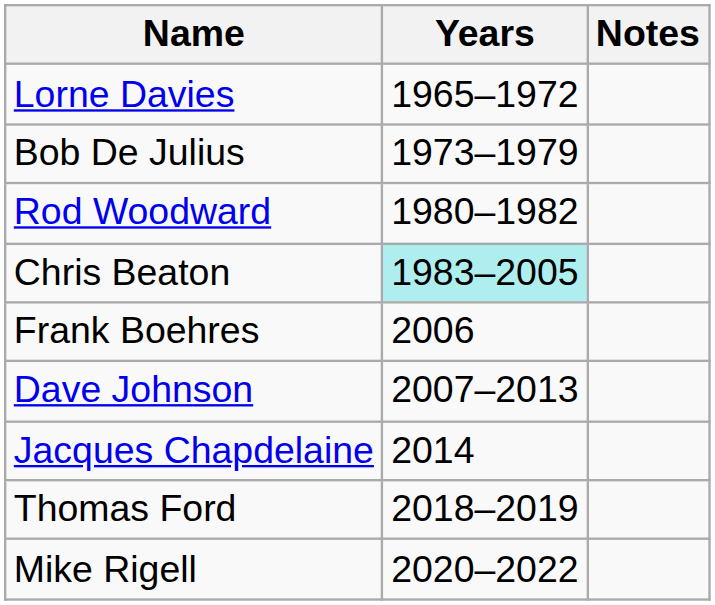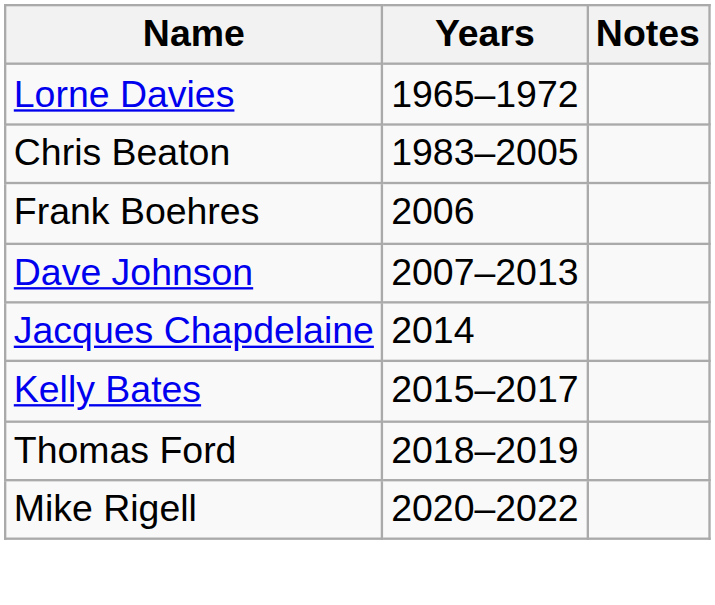- row: Bob De Julius | 1973–1979
- row: Rod Woodward | 1980–1982
Chris Beaton | Years: paleturquoise background -> no background
+ row: Kelly Bates | 2015–2017
